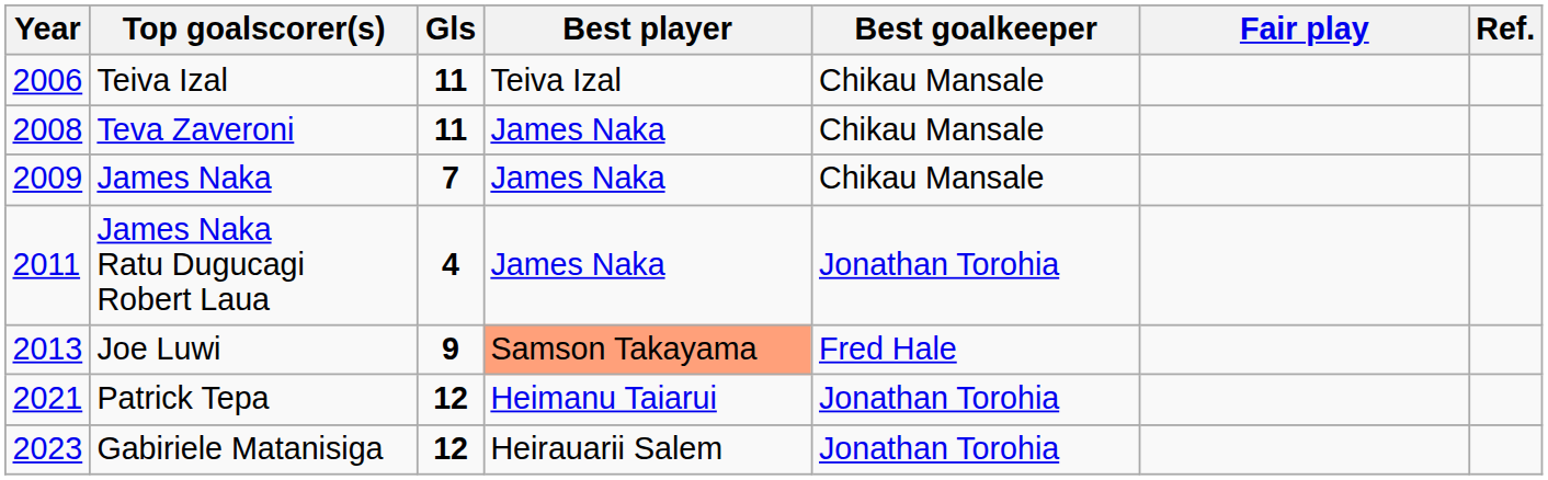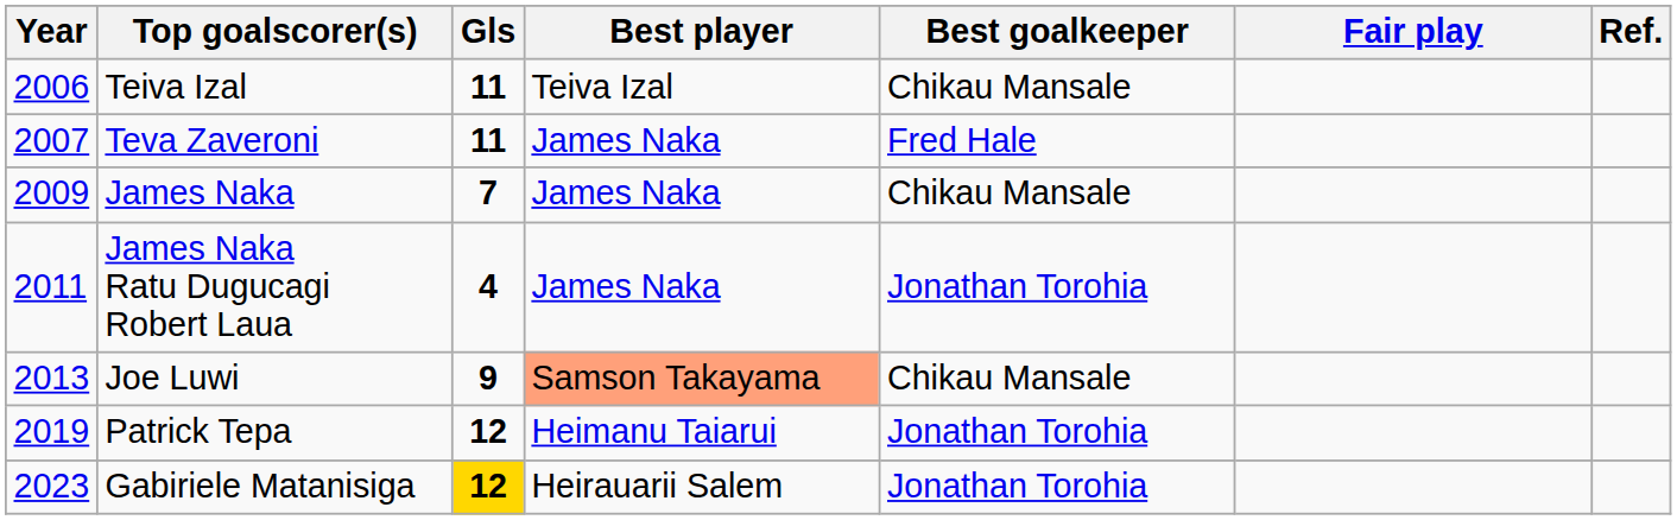Teva Zaveroni | Year: 2008 -> 2007
Teva Zaveroni | Best goalkeeper: Chikau Mansale -> Fred Hale
Joe Luwi | Best goalkeeper: Fred Hale -> Chikau Mansale
Patrick Tepa | Year: 2021 -> 2019
Gabiriele Matanisiga | Gls: no background -> gold background
